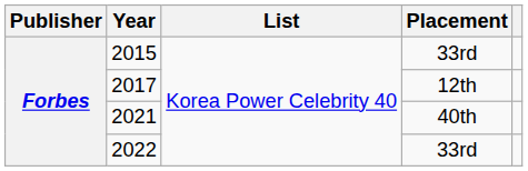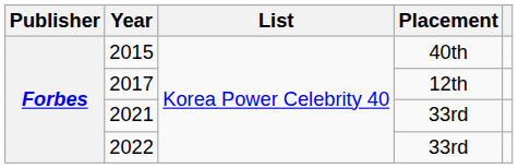2015 | Placement: 33rd -> 40th
2021 | Placement: 40th -> 33rd
